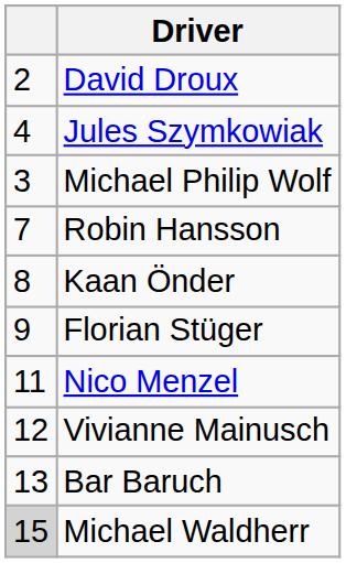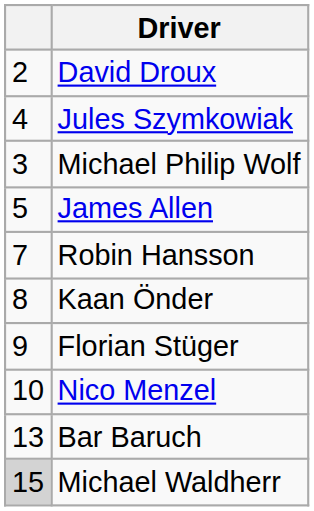+ row: 5 | James Allen
Nico Menzel | column 1: 11 -> 10
- row: 12 | Vivianne Mainusch
